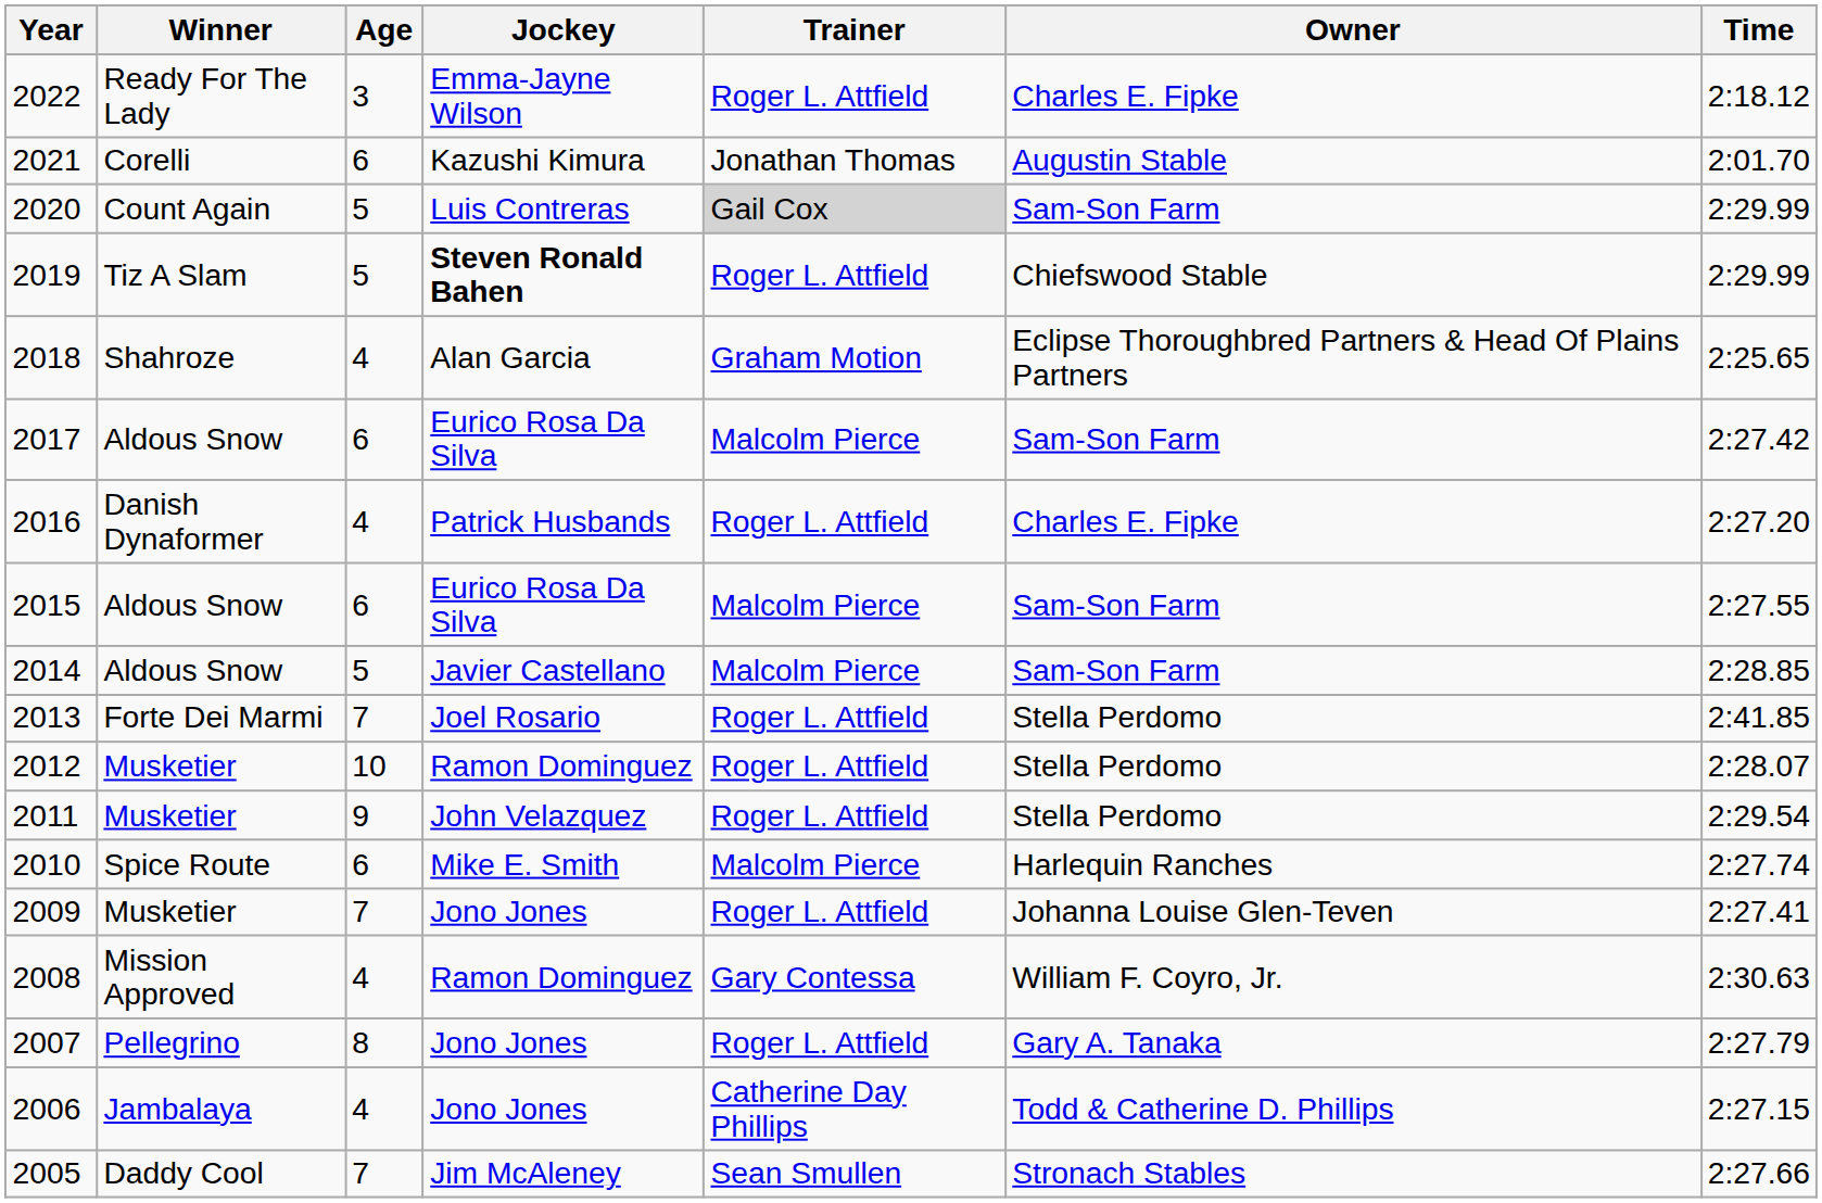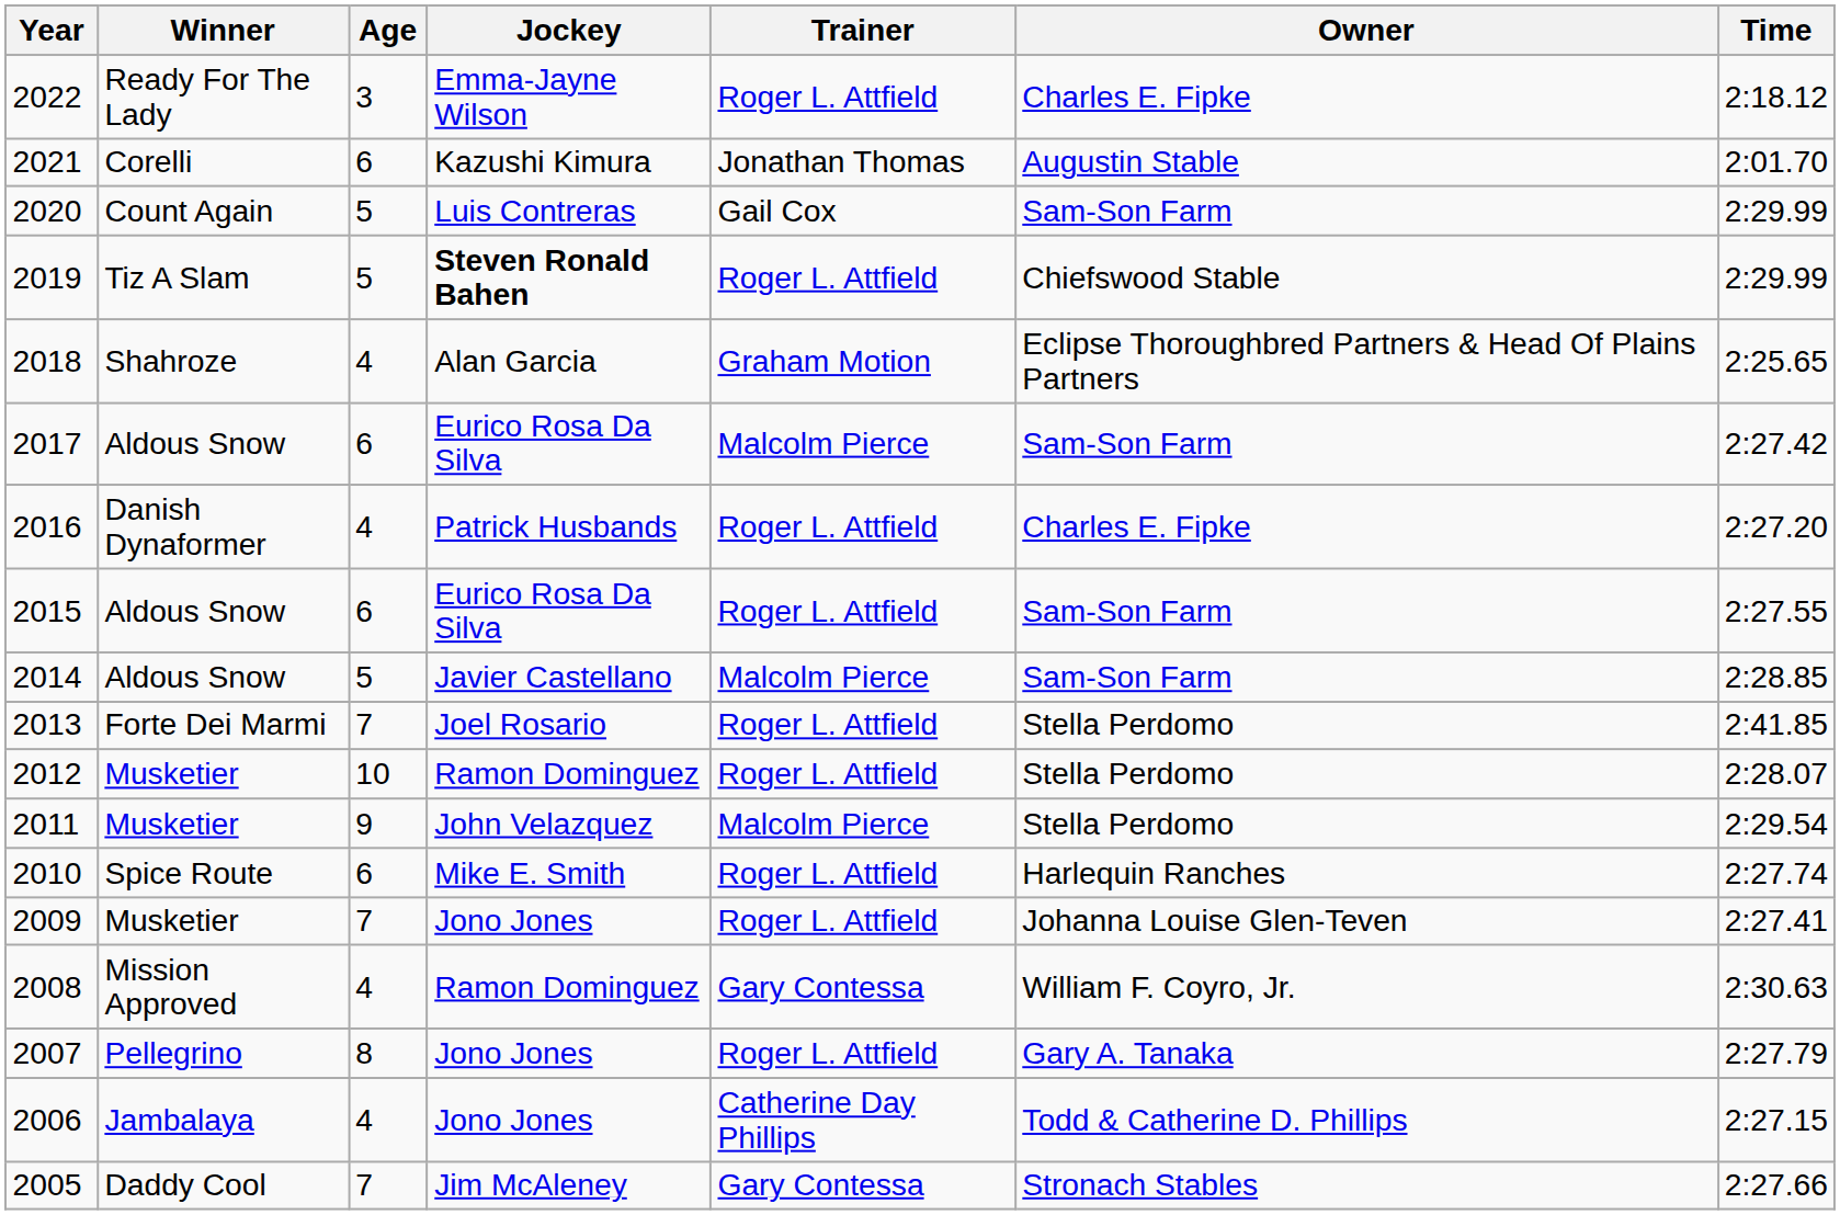2020 | Trainer: lightgrey background -> no background
2015 | Trainer: Malcolm Pierce -> Roger L. Attfield
2011 | Trainer: Roger L. Attfield -> Malcolm Pierce
2010 | Trainer: Malcolm Pierce -> Roger L. Attfield
2005 | Trainer: Sean Smullen -> Gary Contessa
